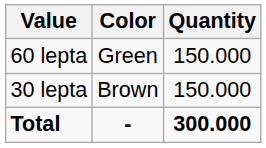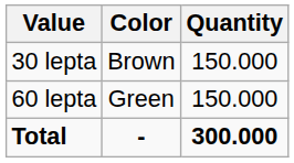rows swapped: 30 lepta <-> 60 lepta
